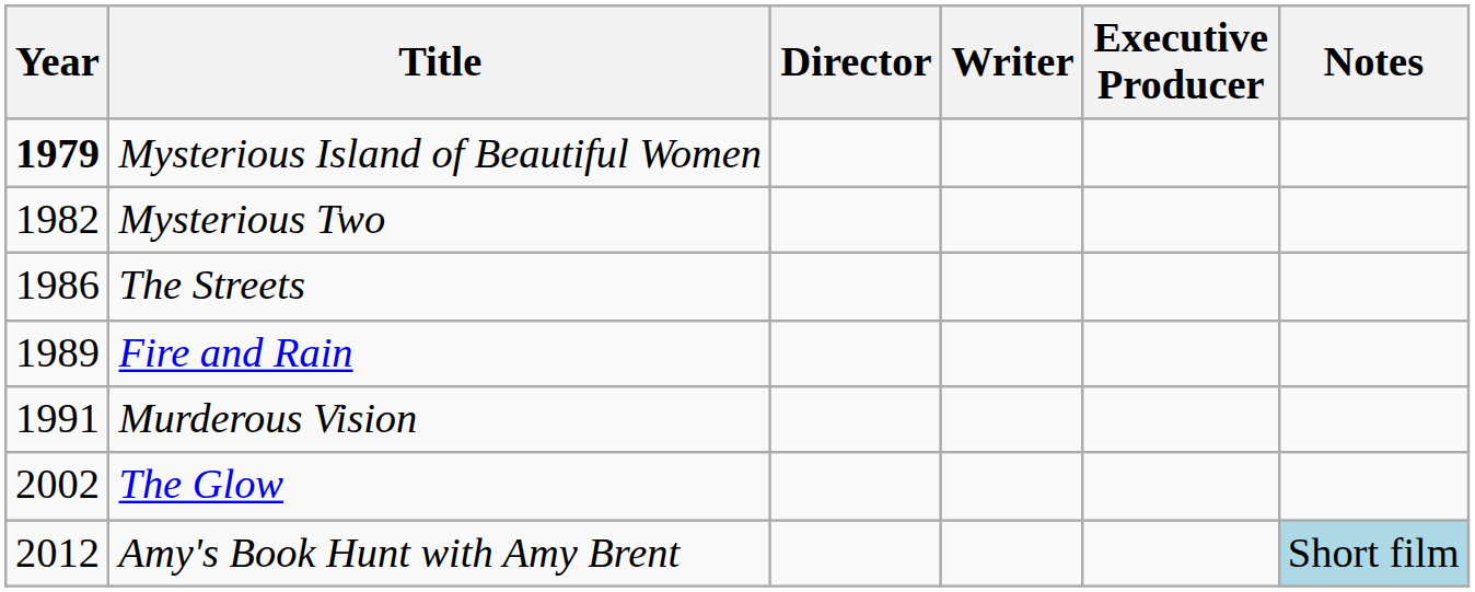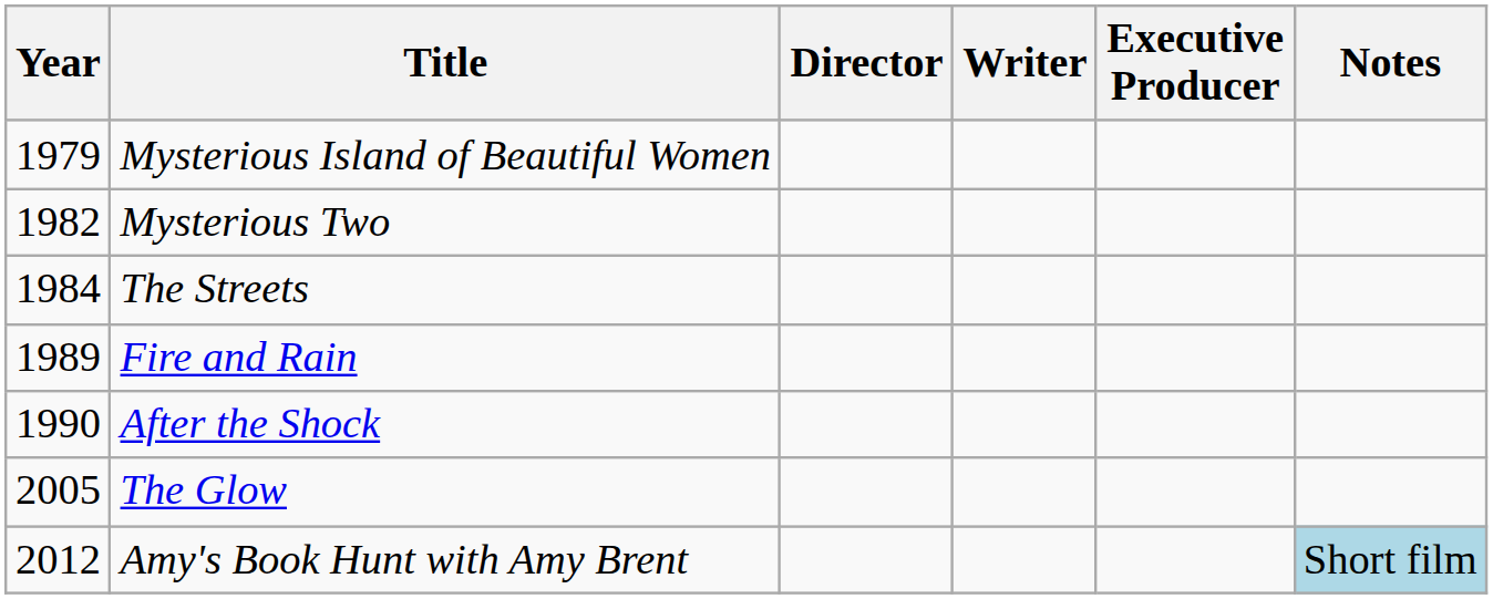Mysterious Island of Beautiful Women | Year: bold -> normal
The Streets | Year: 1986 -> 1984
+ row: 1990 | After the Shock
- row: 1991 | Murderous Vision
The Glow | Year: 2002 -> 2005
